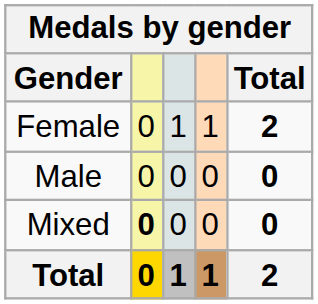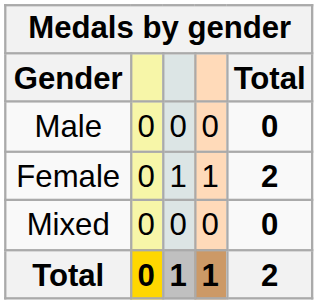rows swapped: Male <-> Female
Mixed | column 2: bold -> normal
